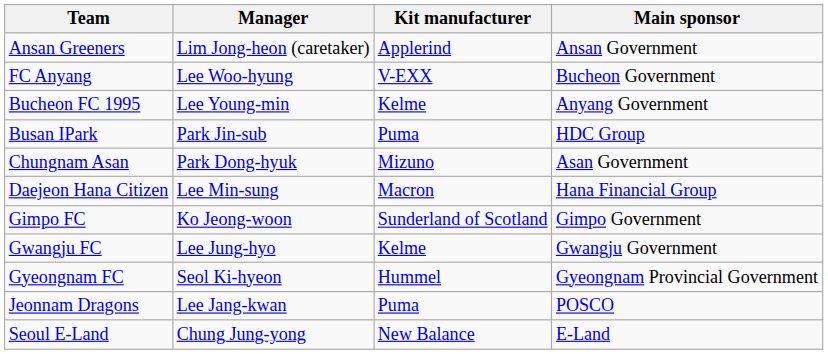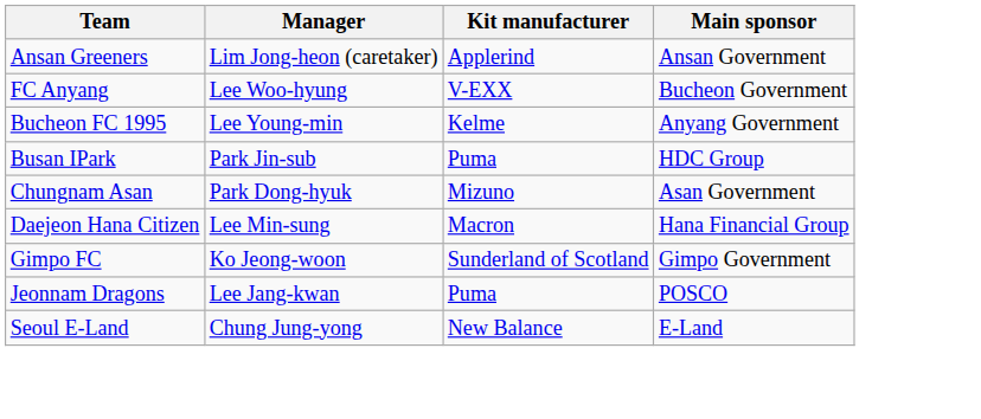- row: Gwangju FC | Lee Jung-hyo | Kelme | Gwangju Government
- row: Gyeongnam FC | Seol Ki-hyeon | Hummel | Gyeongnam Provincial Government
